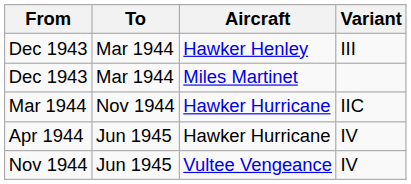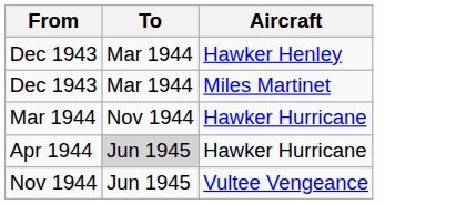- column: Variant | III | IIC | IV | IV
Apr 1944 | To: no background -> lightgrey background
